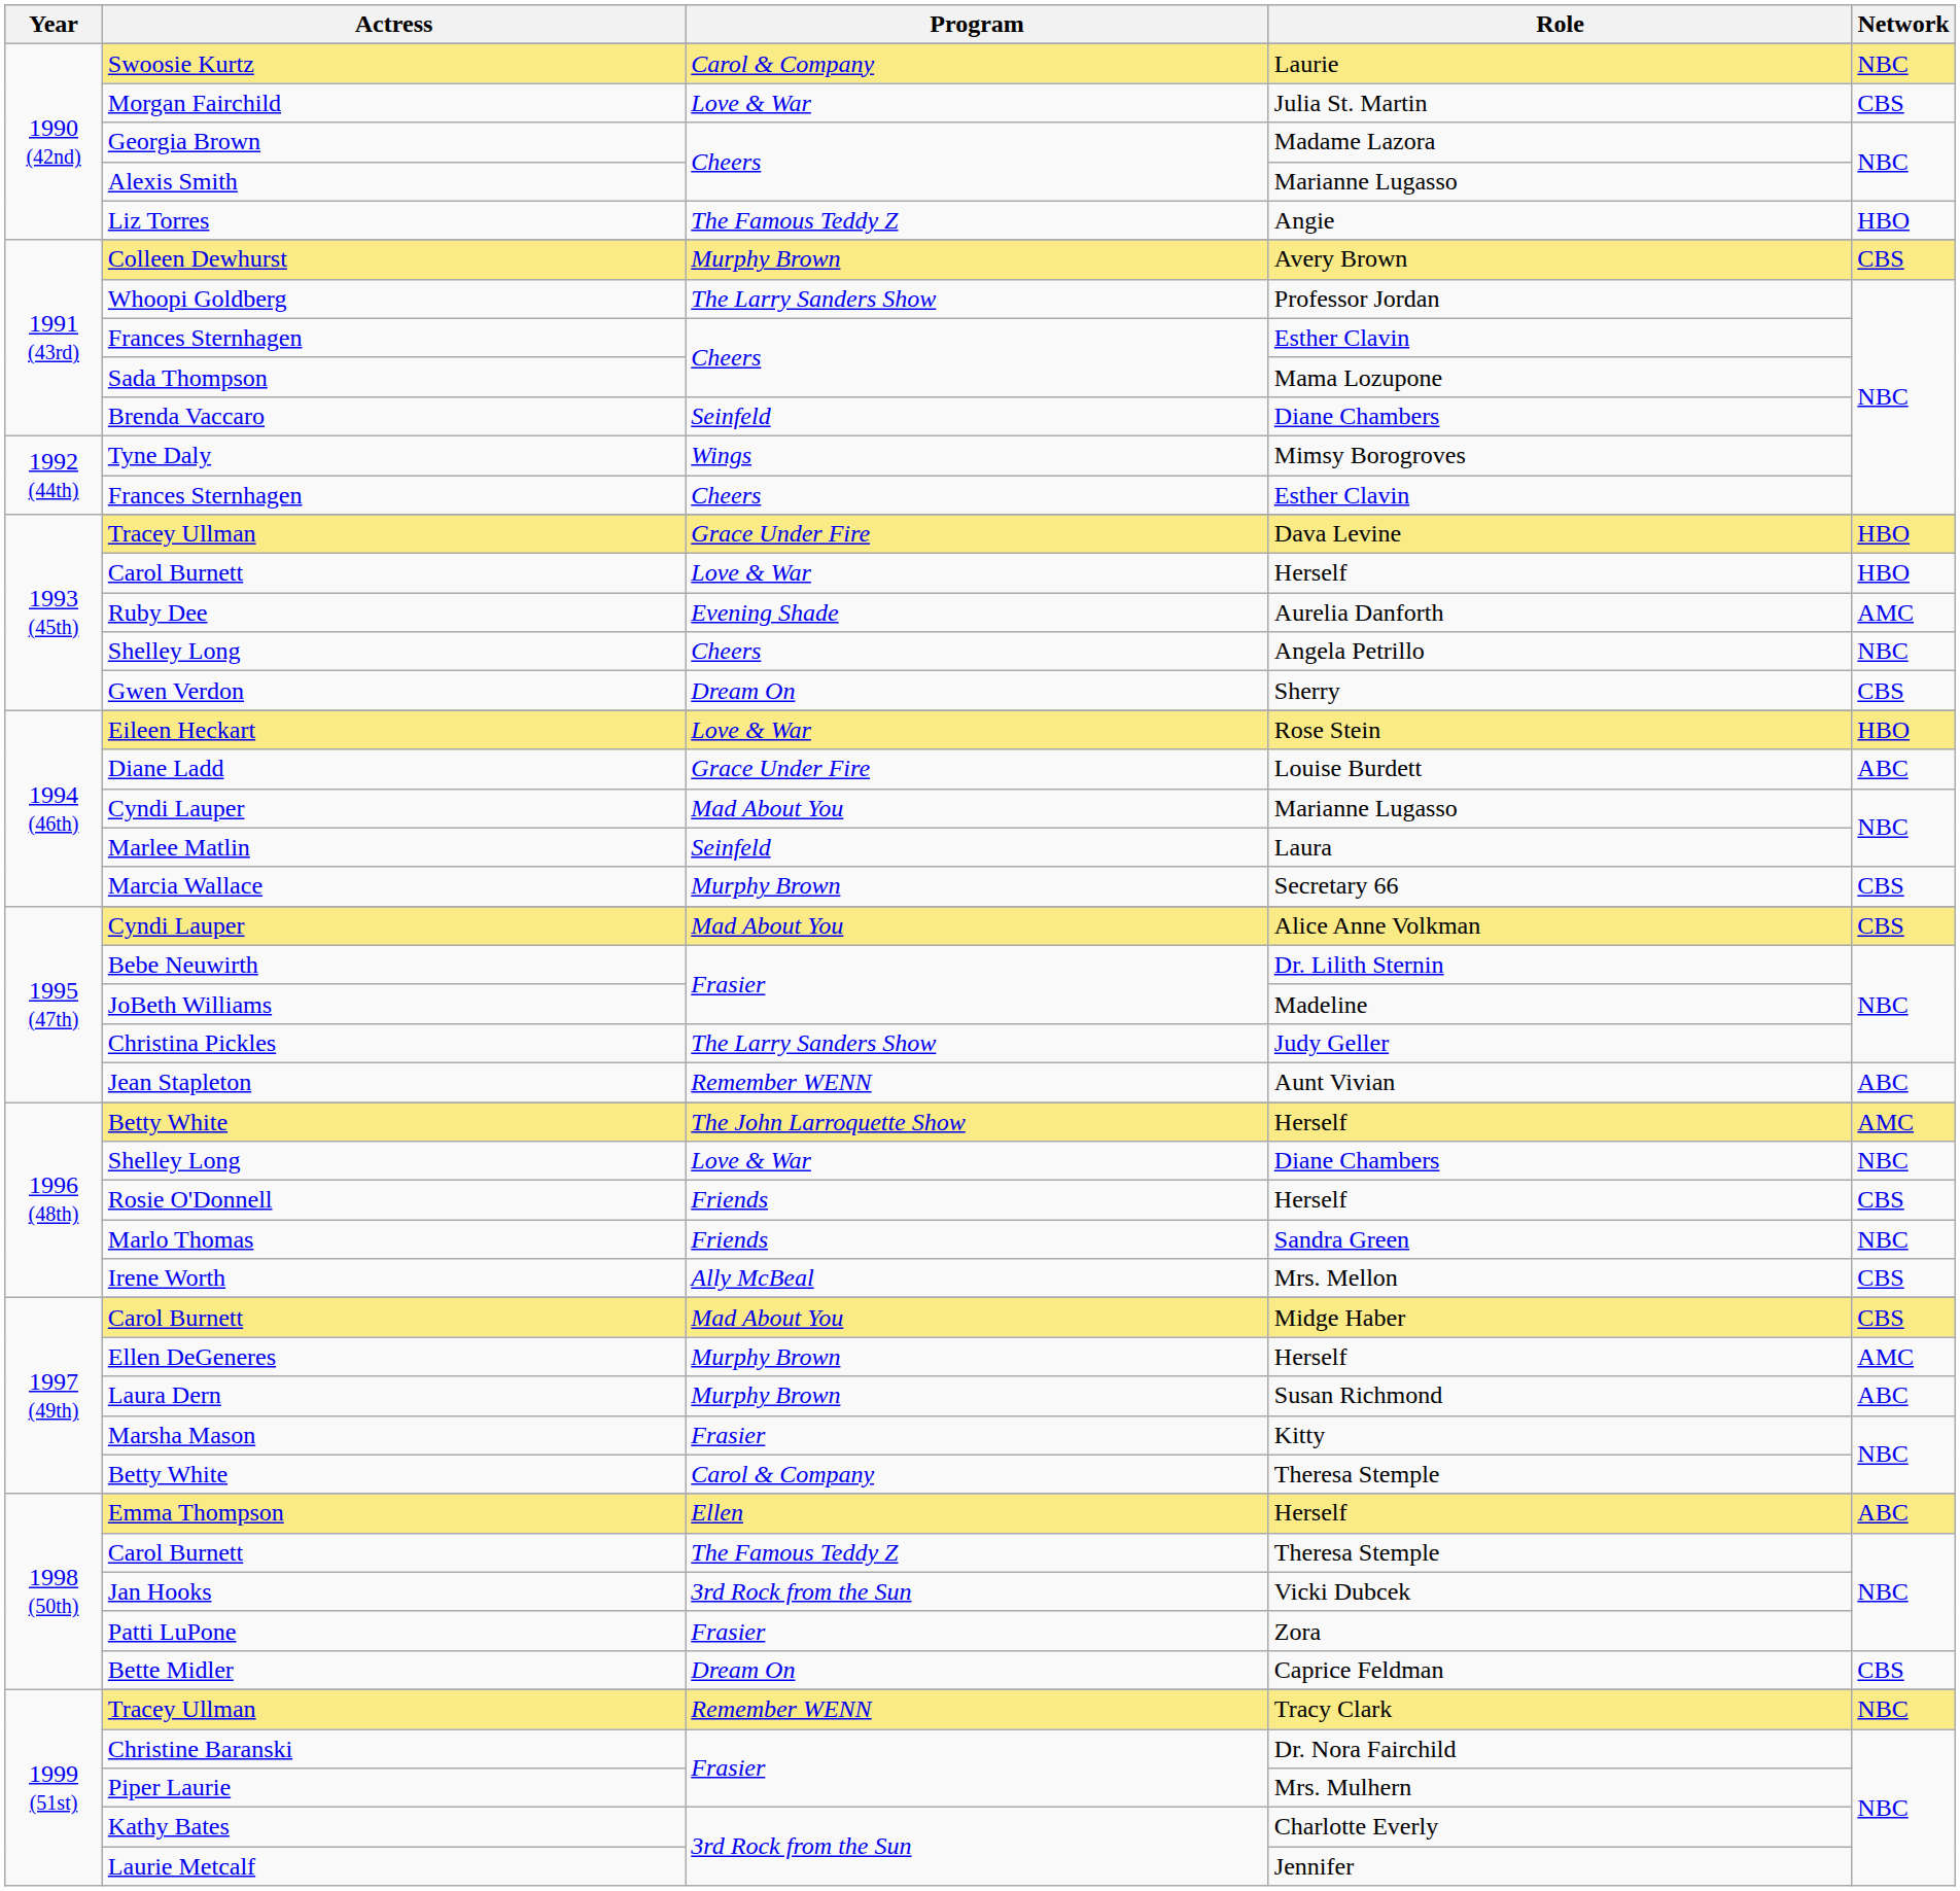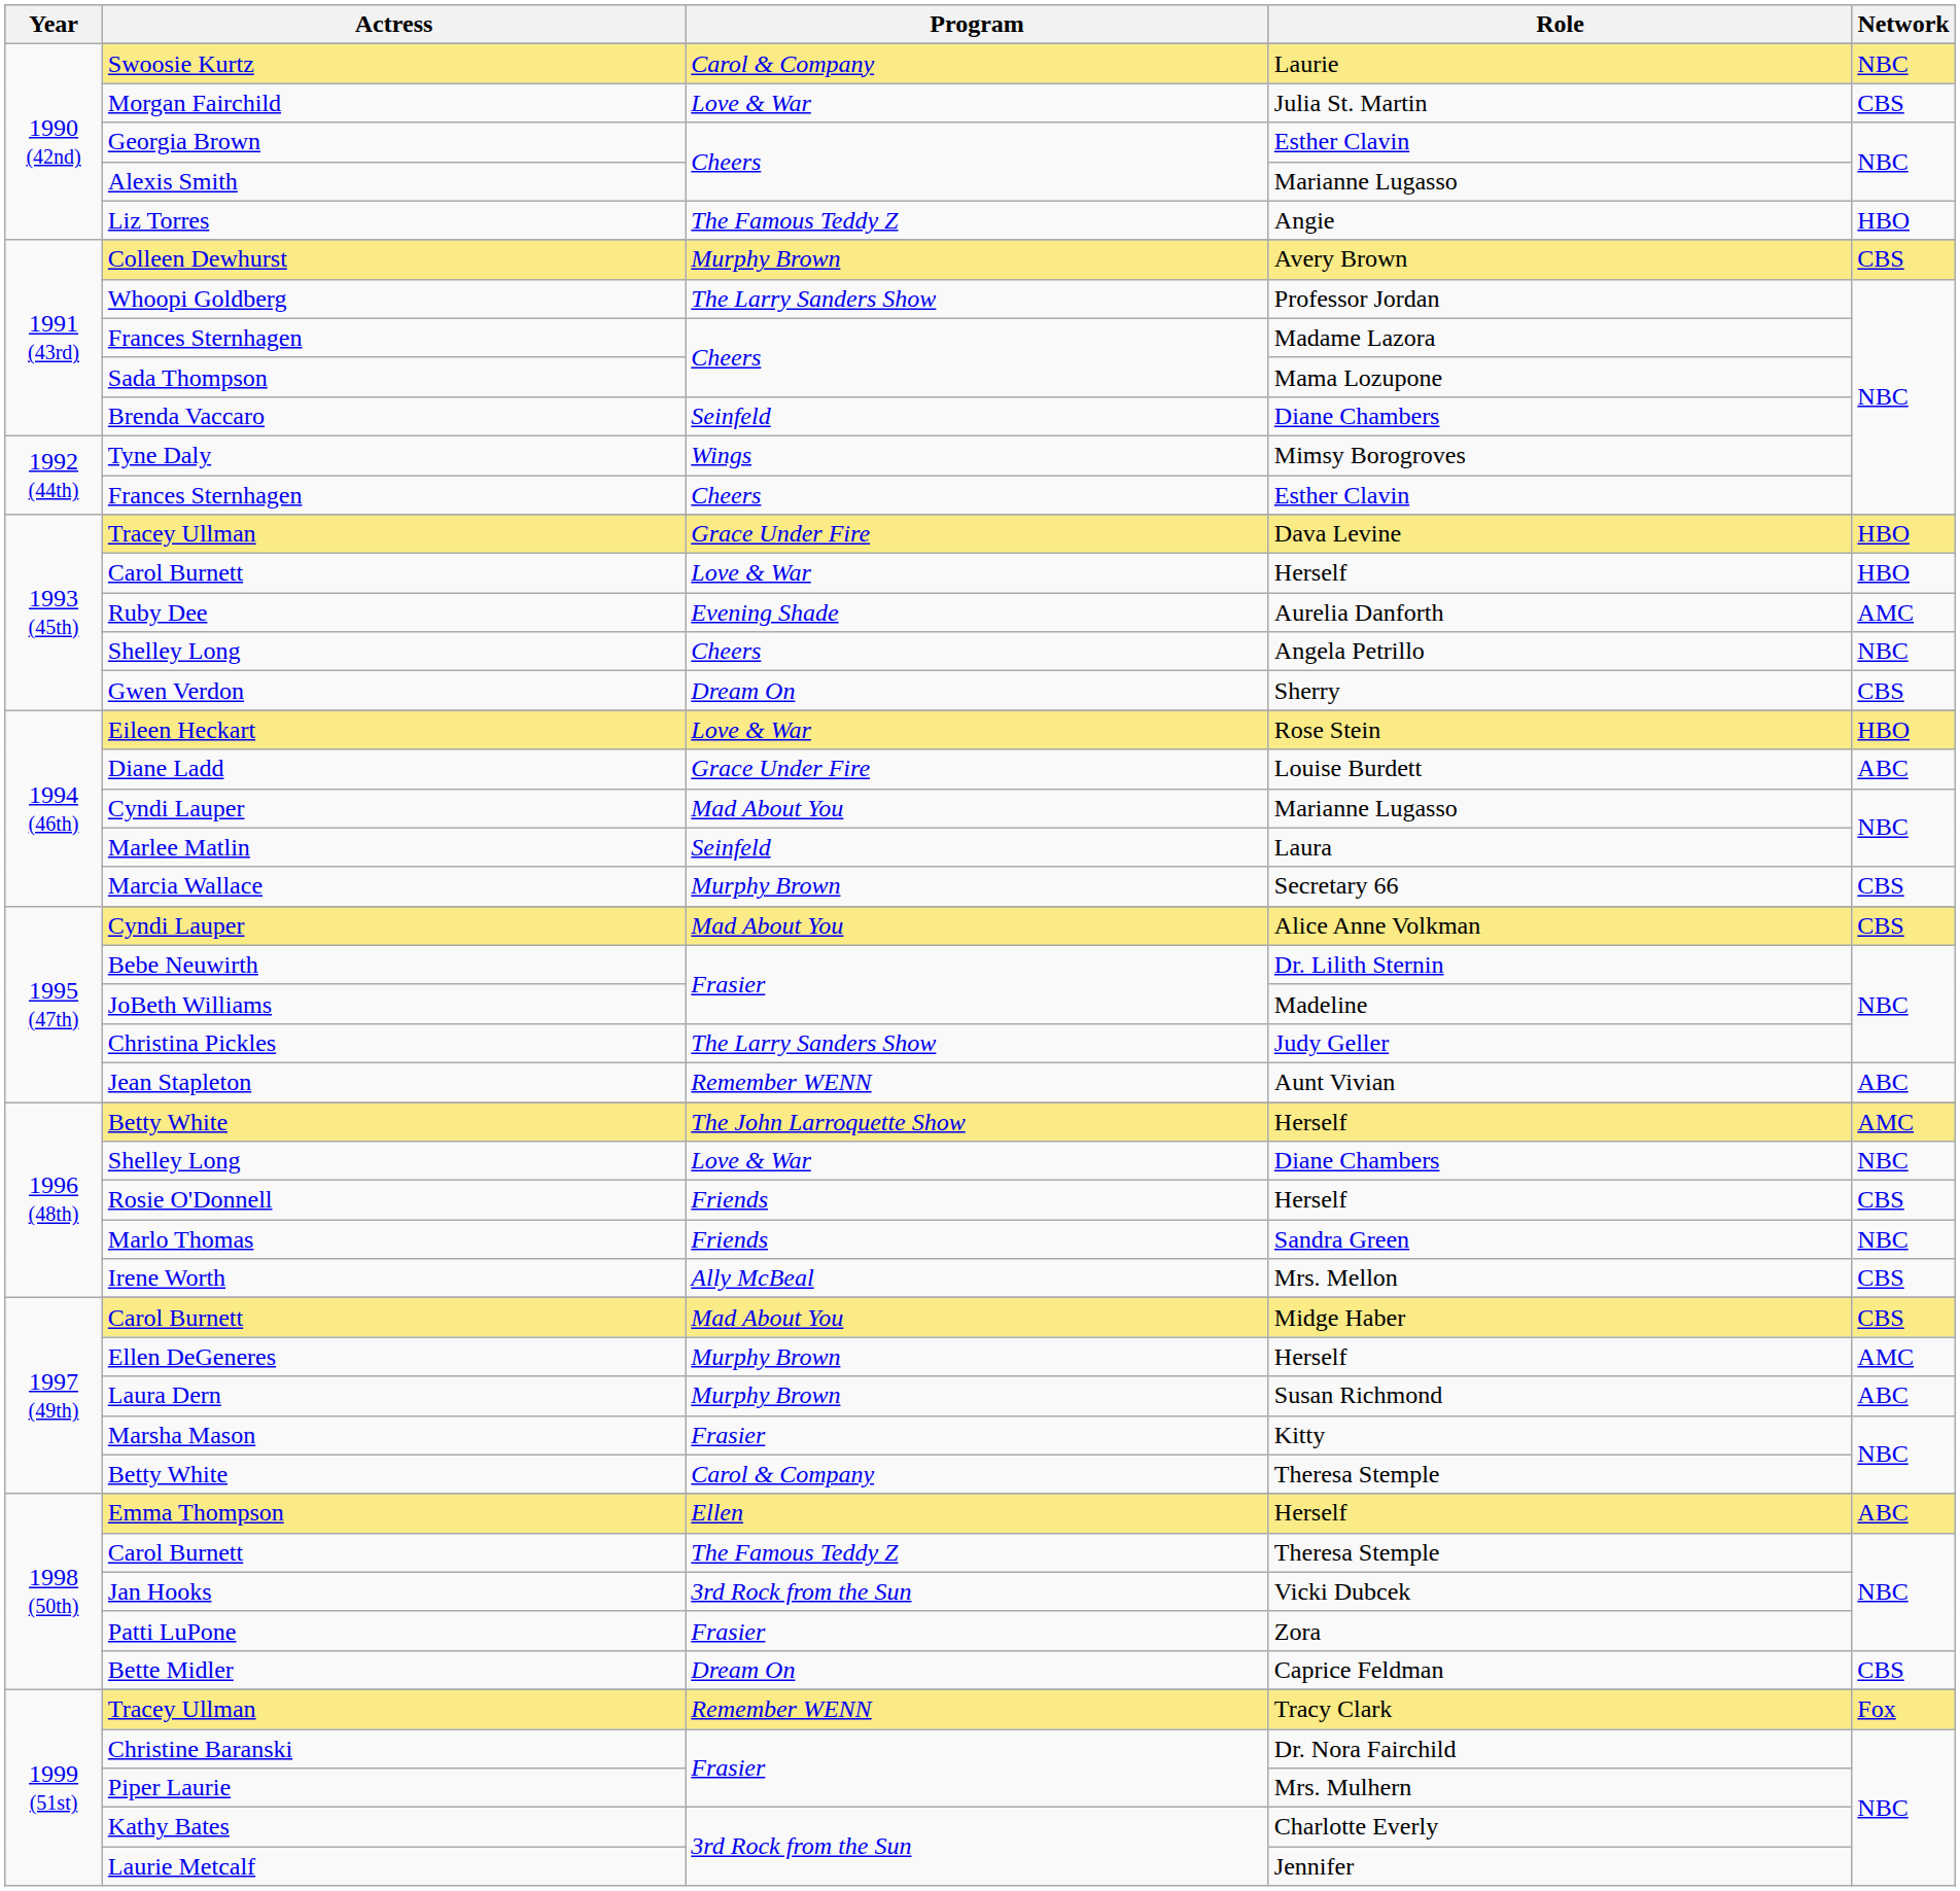Georgia Brown | Role: Madame Lazora -> Esther Clavin
1991 (43rd) / Frances Sternhagen | Role: Esther Clavin -> Madame Lazora
1999 (51st) / Tracey Ullman | Network: NBC -> Fox
